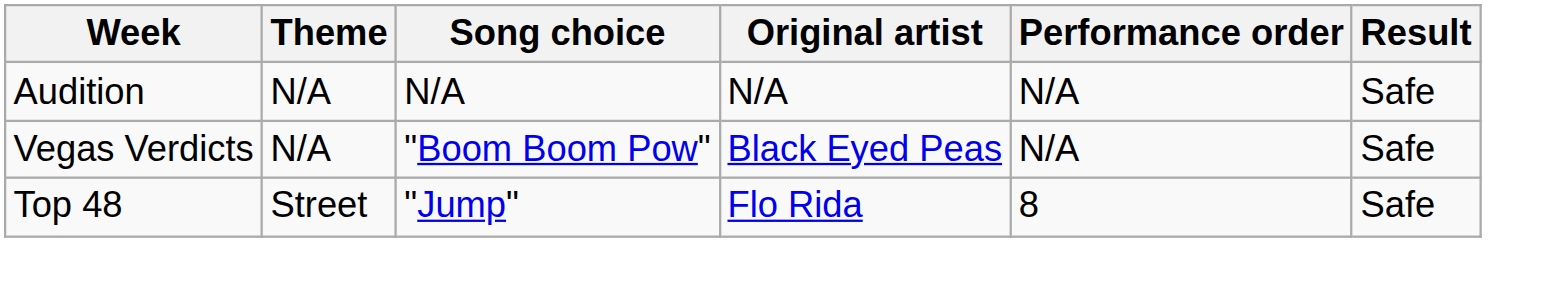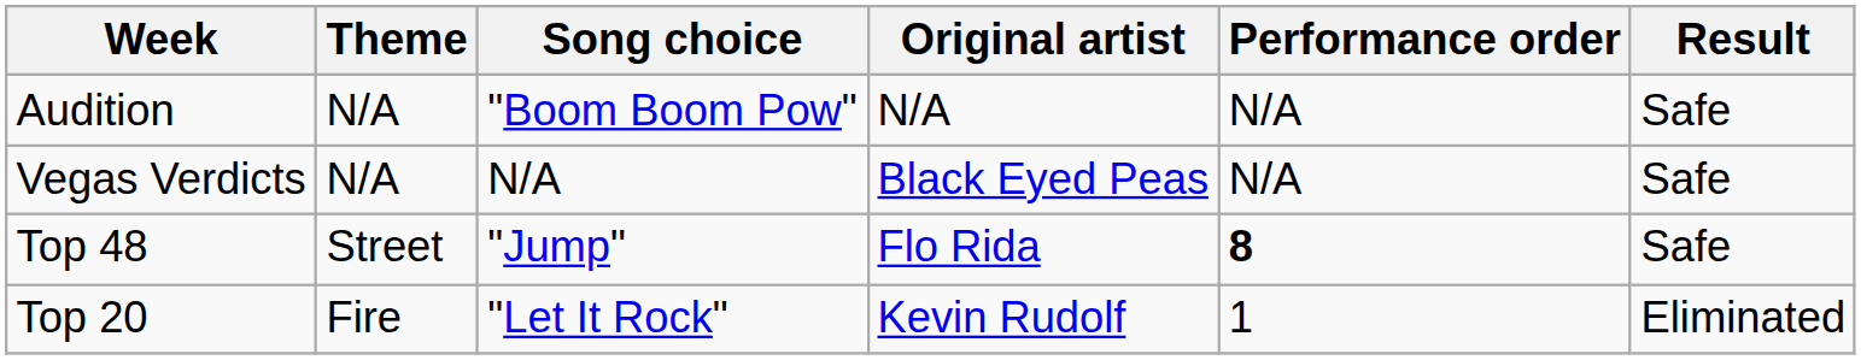Audition | Song choice: N/A -> "Boom Boom Pow"
Vegas Verdicts | Song choice: "Boom Boom Pow" -> N/A
Top 48 | Performance order: normal -> bold
+ row: Top 20 | Fire | "Let It Rock" | Kevin Rudolf | 1 | Eliminated
